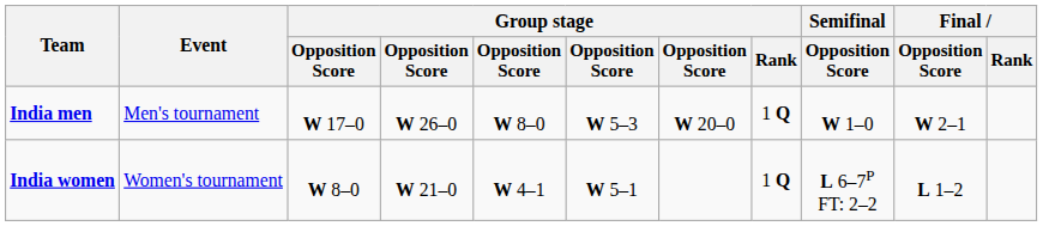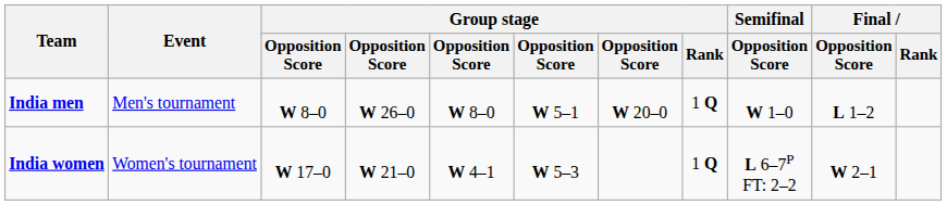India men | column 3: W 17–0 -> W 8–0
India men | column 6: W 5–3 -> W 5–1
India men | Final / Opposition Score: W 2–1 -> L 1–2
India women | column 3: W 8–0 -> W 17–0
India women | column 6: W 5–1 -> W 5–3
India women | Final / Opposition Score: L 1–2 -> W 2–1
